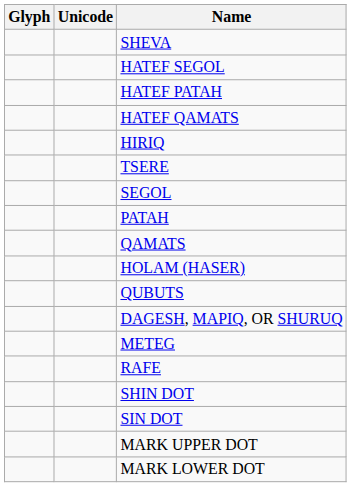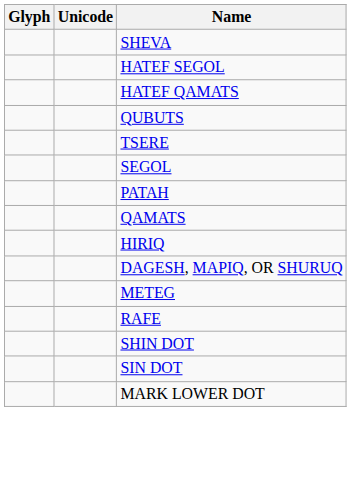- row: HATEF PATAH
rows swapped: HIRIQ <-> QUBUTS
- row: HOLAM (HASER)
- row: MARK UPPER DOT
